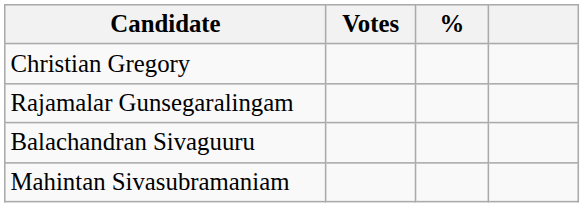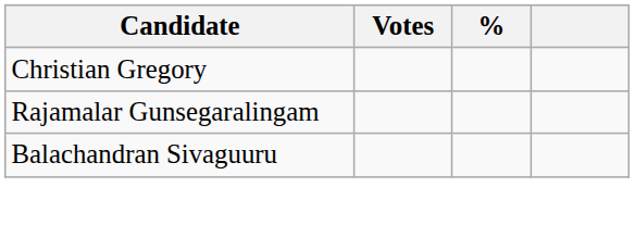- row: Mahintan Sivasubramaniam
